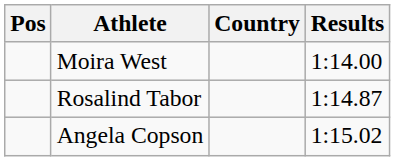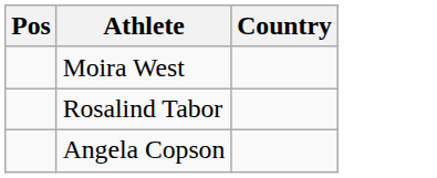- column: Results | 1:14.00 | 1:14.87 | 1:15.02
